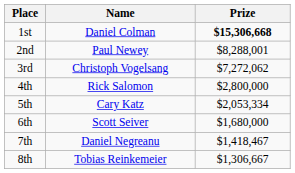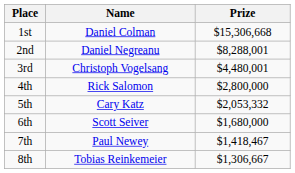1st | Prize: bold -> normal
2nd | Name: Paul Newey -> Daniel Negreanu
3rd | Prize: $7,272,062 -> $4,480,001
5th | Prize: $2,053,334 -> $2,053,332
7th | Name: Daniel Negreanu -> Paul Newey
